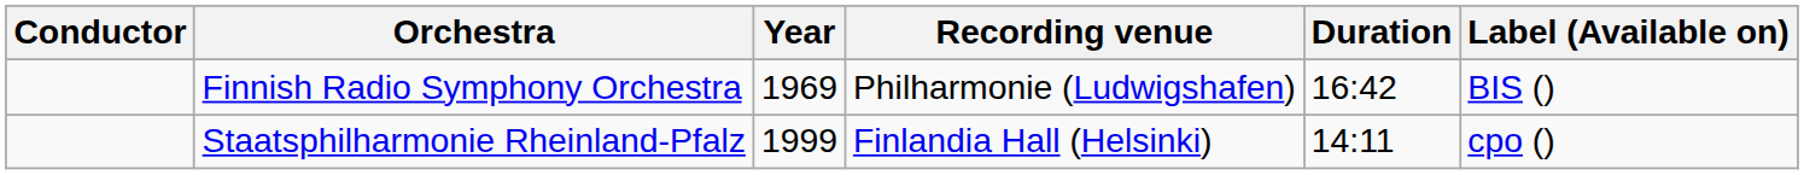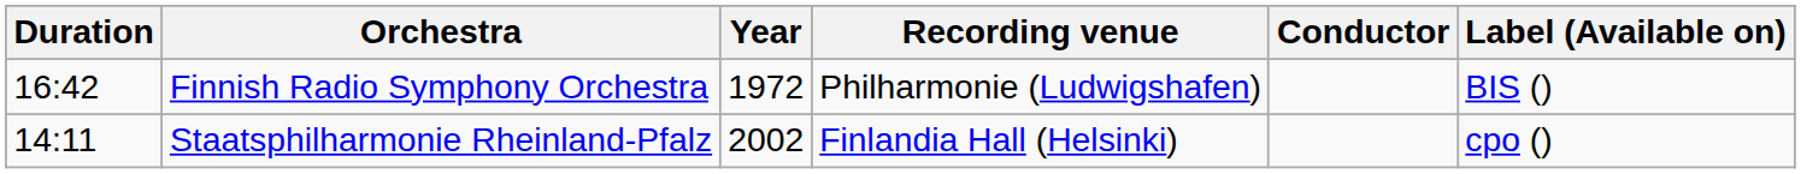columns swapped: Conductor <-> Duration
Finnish Radio Symphony Orchestra | Year: 1969 -> 1972
Staatsphilharmonie Rheinland-Pfalz | Year: 1999 -> 2002
